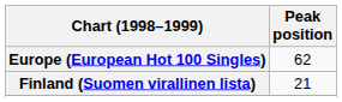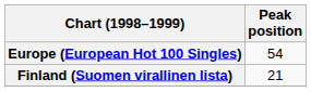Europe (European Hot 100 Singles) | Peak position: 62 -> 54
